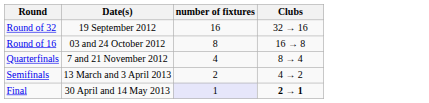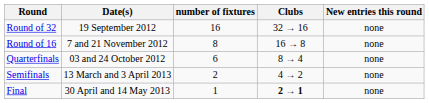+ column: New entries this round | none | none | none | none | none
Round of 16 | Date(s): 03 and 24 October 2012 -> 7 and 21 November 2012
Quarterfinals | Date(s): 7 and 21 November 2012 -> 03 and 24 October 2012
Quarterfinals | number of fixtures: 4 -> 6
Final | number of fixtures: lavender background -> no background
